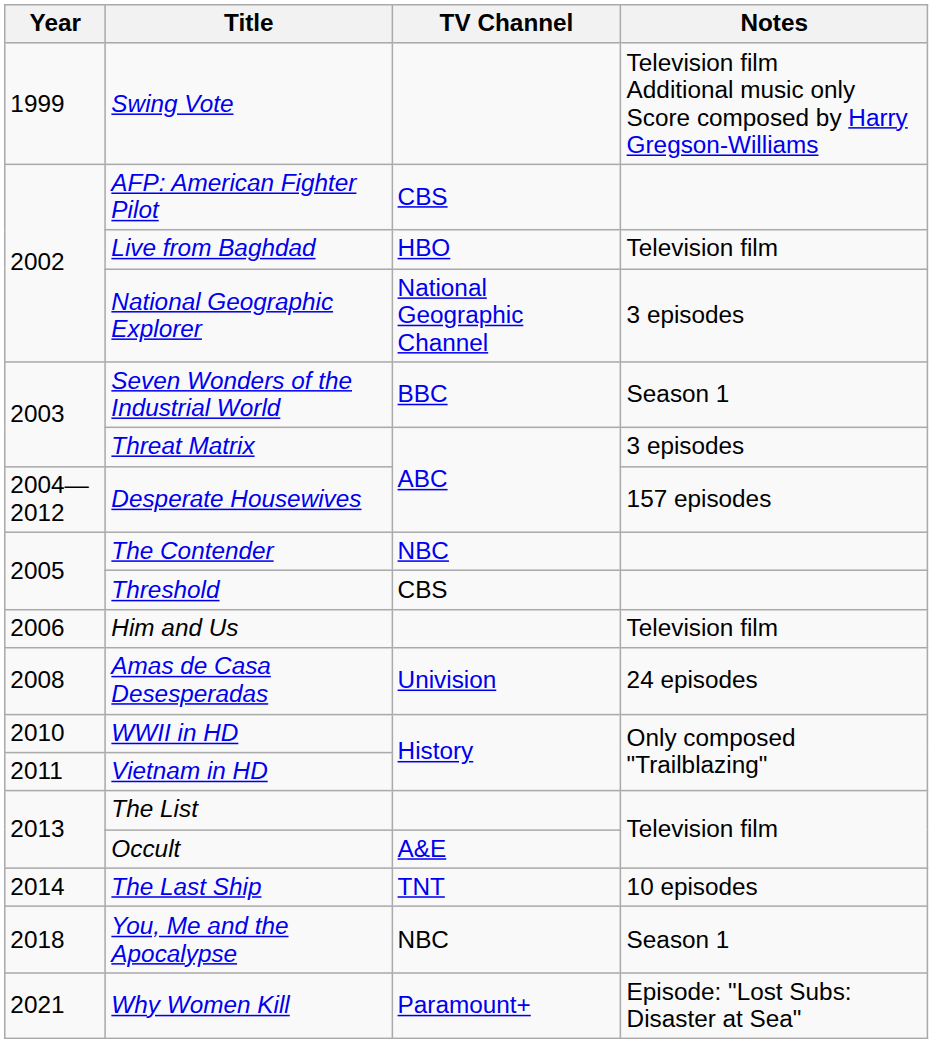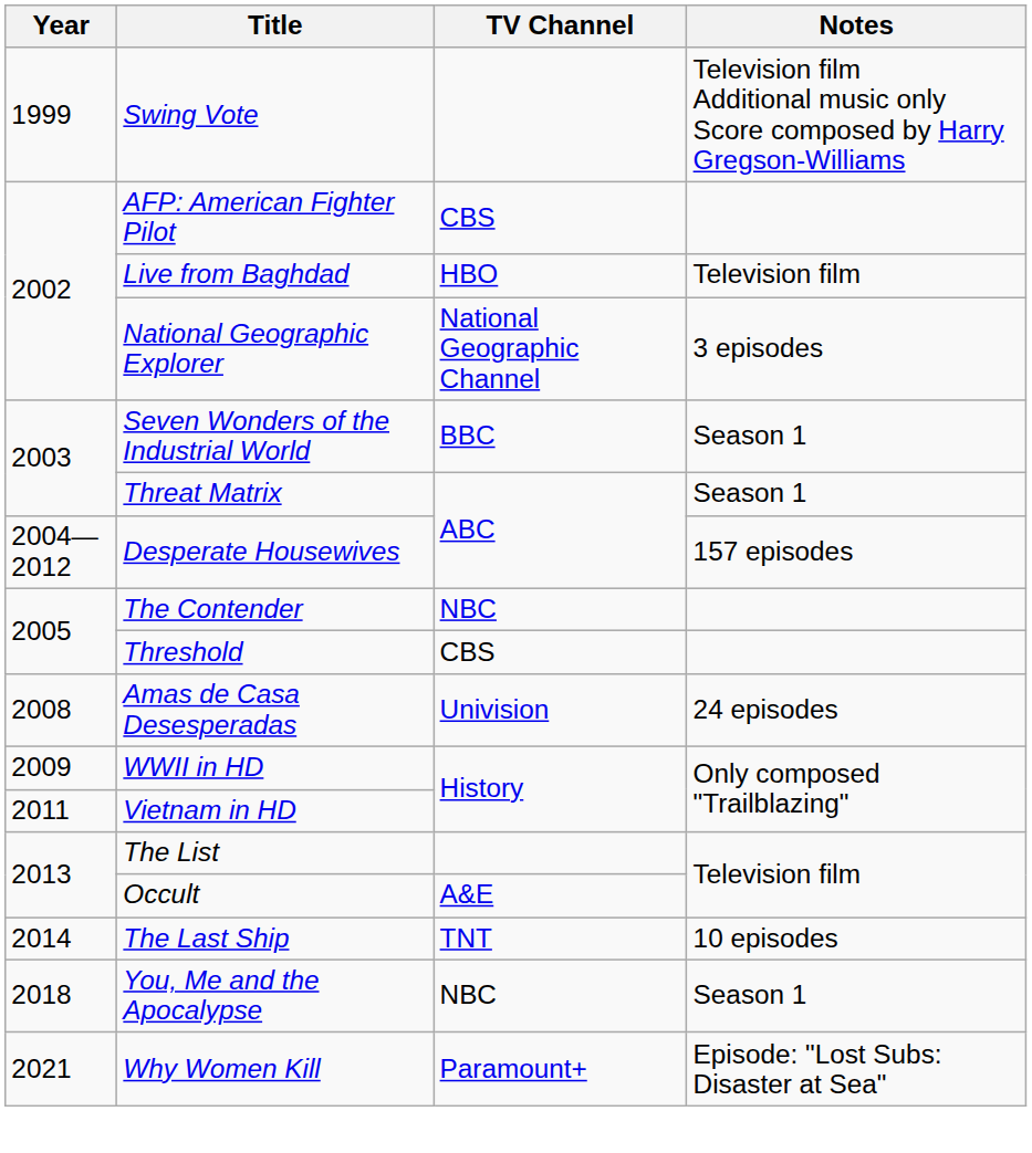Threat Matrix | Notes: 3 episodes -> Season 1
- row: 2006 | Him and Us | Television film
WWII in HD | Year: 2010 -> 2009
